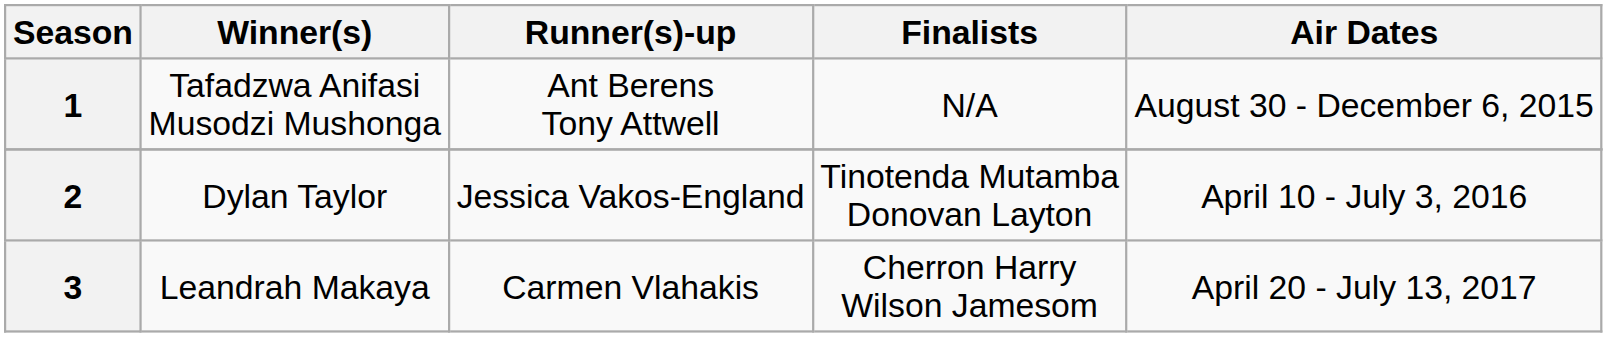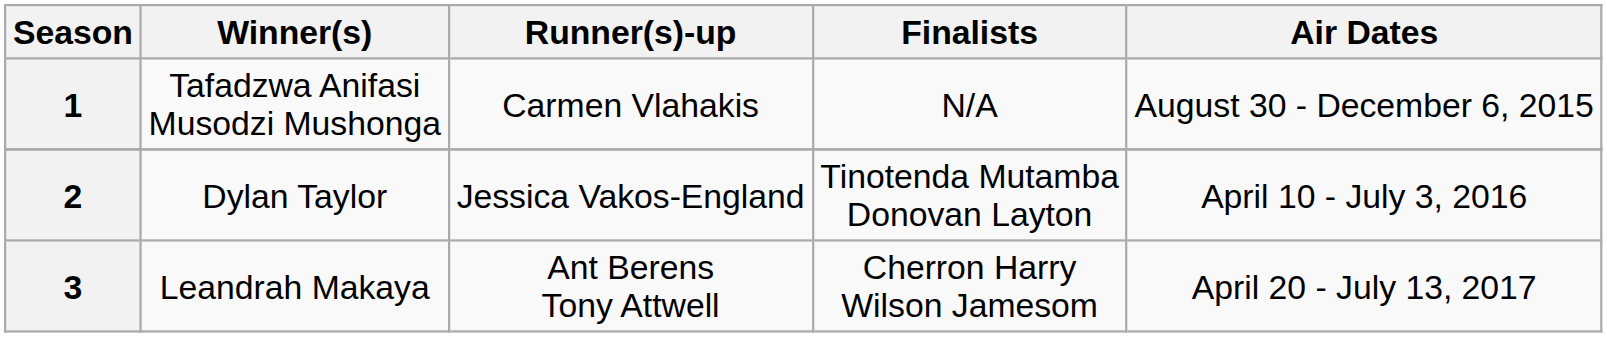1 | Runner(s)-up: Ant Berens Tony Attwell -> Carmen Vlahakis
3 | Runner(s)-up: Carmen Vlahakis -> Ant Berens Tony Attwell
